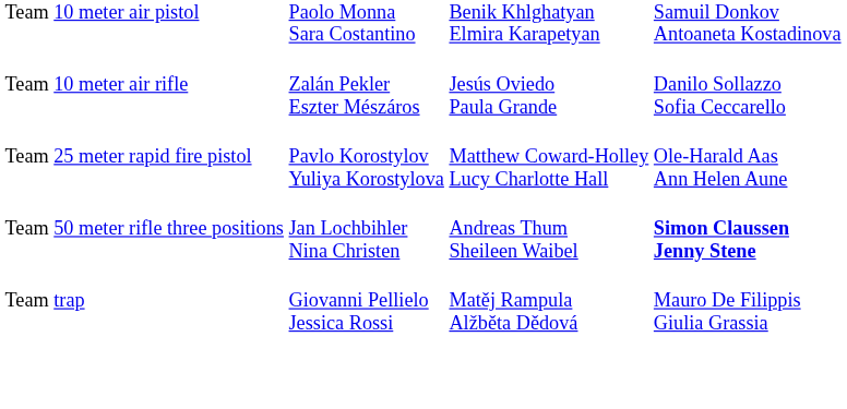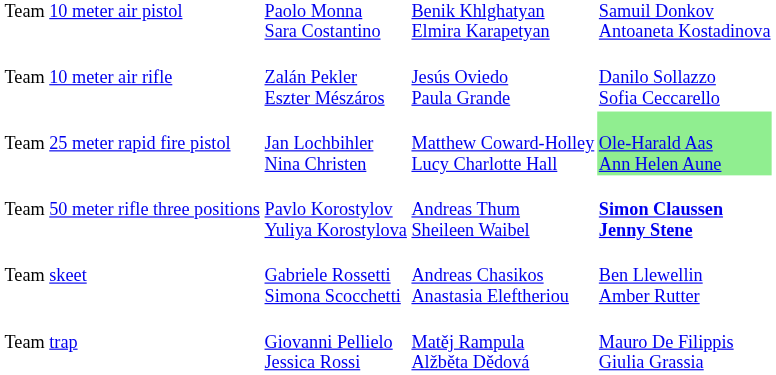Team 25 meter rapid fire pistol | column 2: Pavlo Korostylov Yuliya Korostylova -> Jan Lochbihler Nina Christen
Team 25 meter rapid fire pistol | column 4: no background -> lightgreen background
Team 50 meter rifle three positions | column 2: Jan Lochbihler Nina Christen -> Pavlo Korostylov Yuliya Korostylova
+ row: Team skeet | Gabriele Rossetti Simona Scocchetti | Andreas Chasikos Anastasia Eleftheriou | Ben Llewellin Amber Rutter
